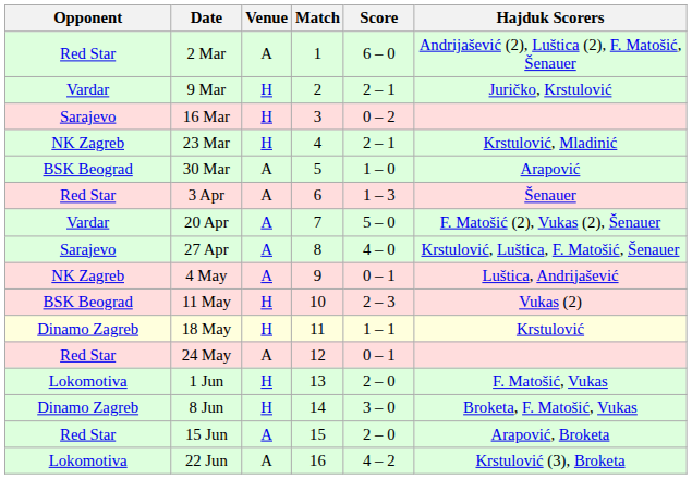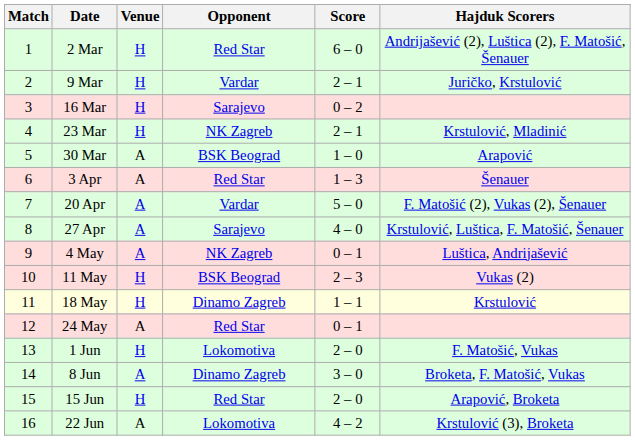columns swapped: Match <-> Opponent
2 Mar | Venue: A -> H
8 Jun | Venue: H -> A
15 Jun | Venue: A -> H
